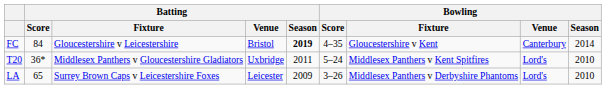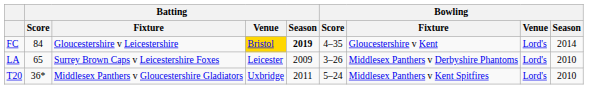FC | Batting / Venue: no background -> gold background
FC | Bowling / Venue: Canterbury -> Lord's
rows swapped: LA <-> T20
